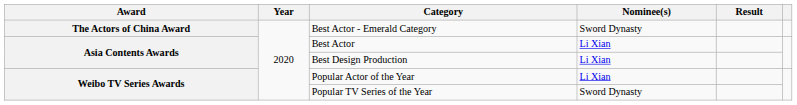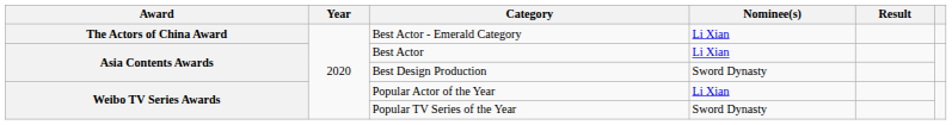Best Actor - Emerald Category | Nominee(s): Sword Dynasty -> Li Xian
Best Design Production | Nominee(s): Li Xian -> Sword Dynasty
